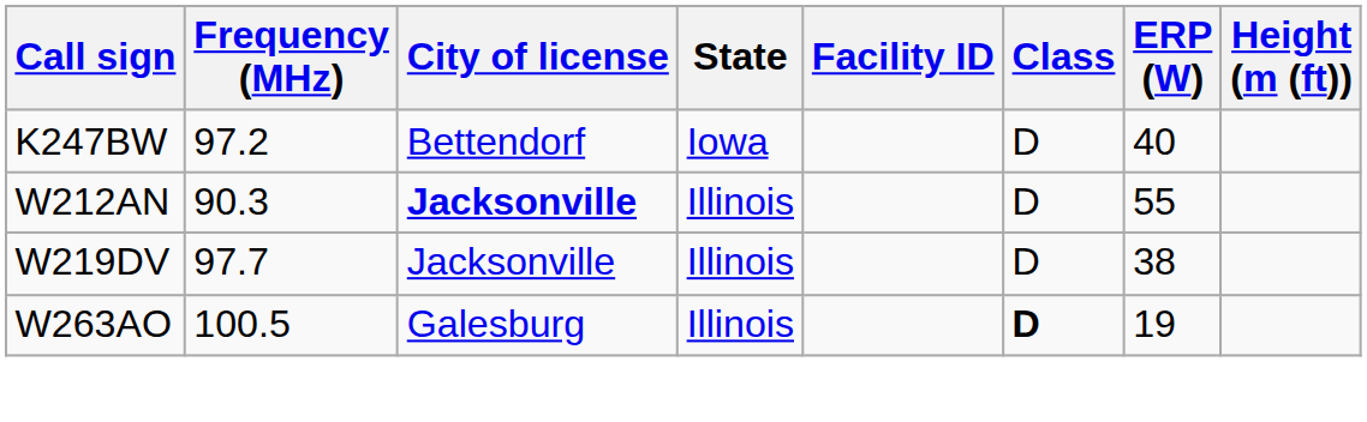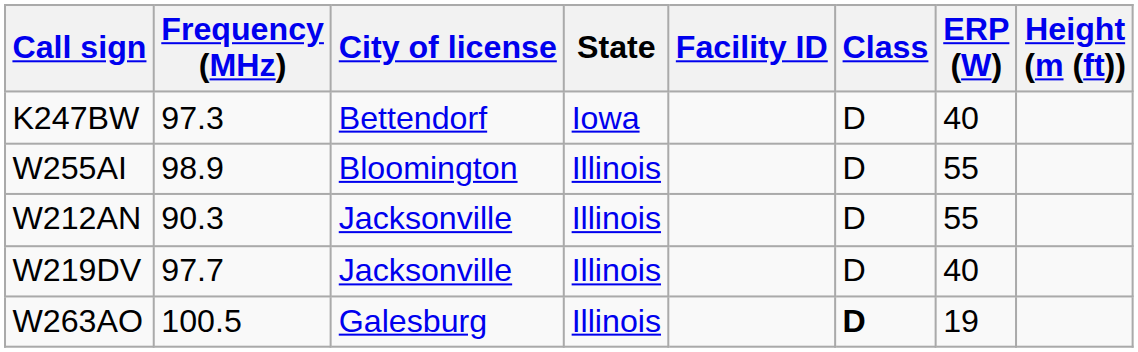K247BW | Frequency (MHz): 97.2 -> 97.3
+ row: W255AI | 98.9 | Bloomington | Illinois | D | 55
W212AN | City of license: bold -> normal
W219DV | ERP (W): 38 -> 40
